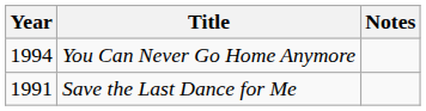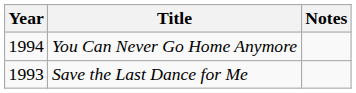Save the Last Dance for Me | Year: 1991 -> 1993
